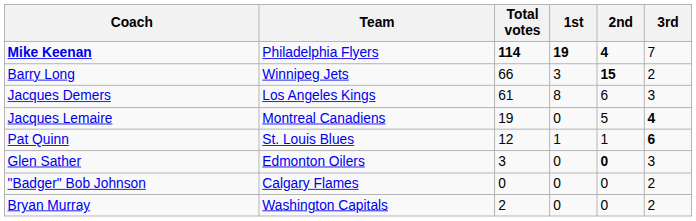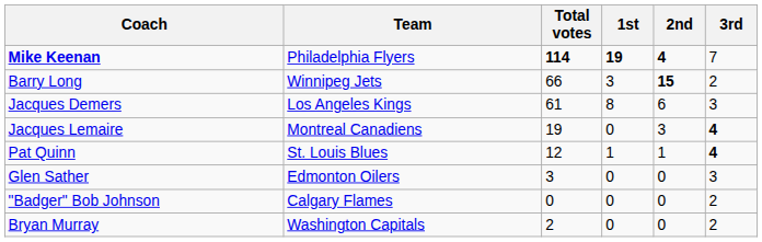Jacques Lemaire | 2nd: 5 -> 3
Pat Quinn | 3rd: 6 -> 4
Glen Sather | 2nd: bold -> normal
